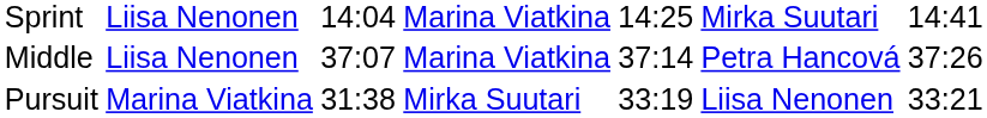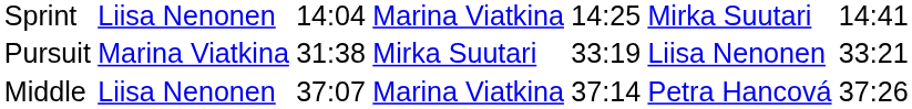rows swapped: Pursuit <-> Middle
